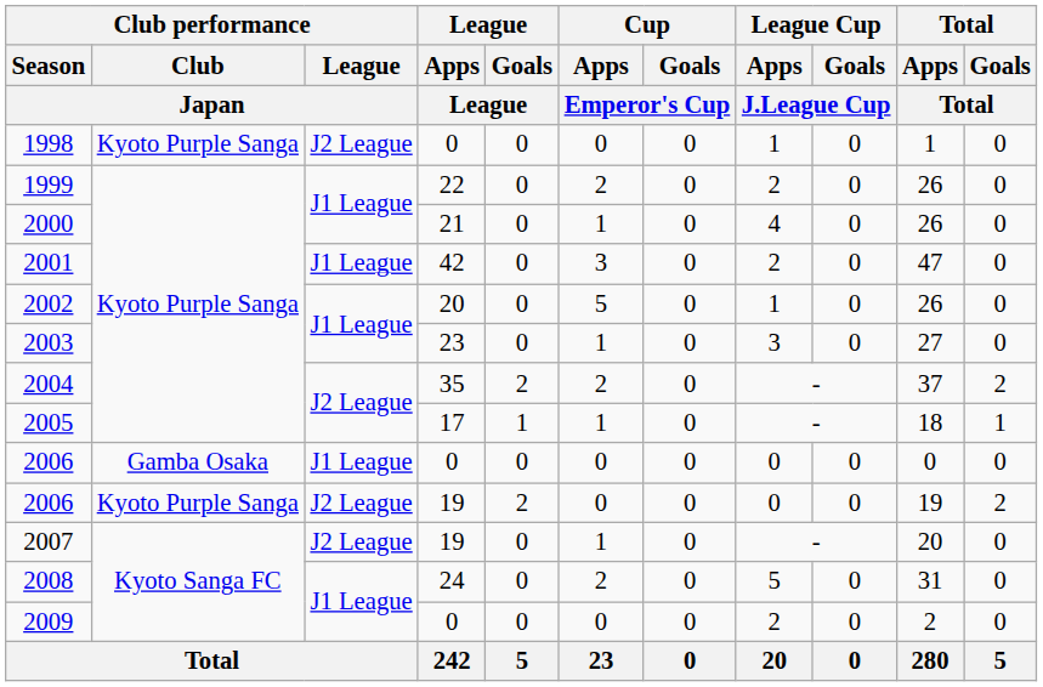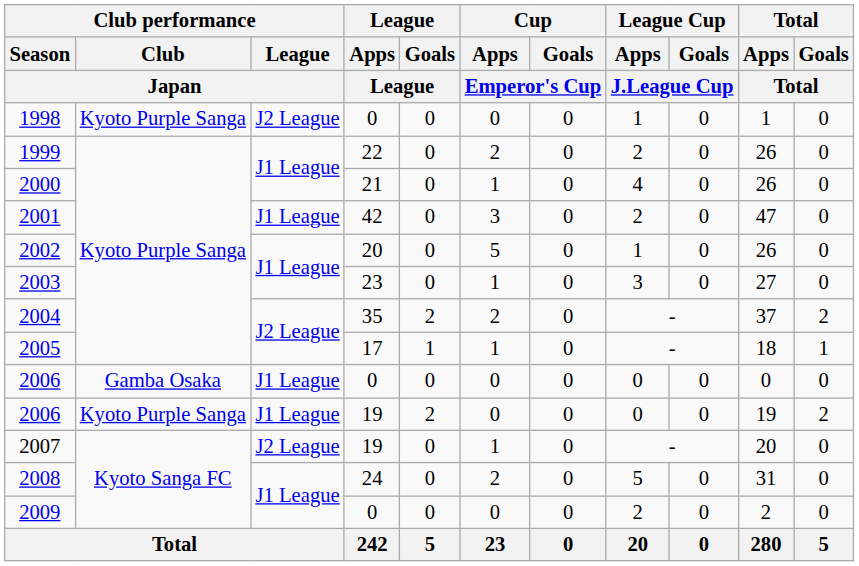2006 / 19 | Club performance / League / Japan: J2 League -> J1 League
